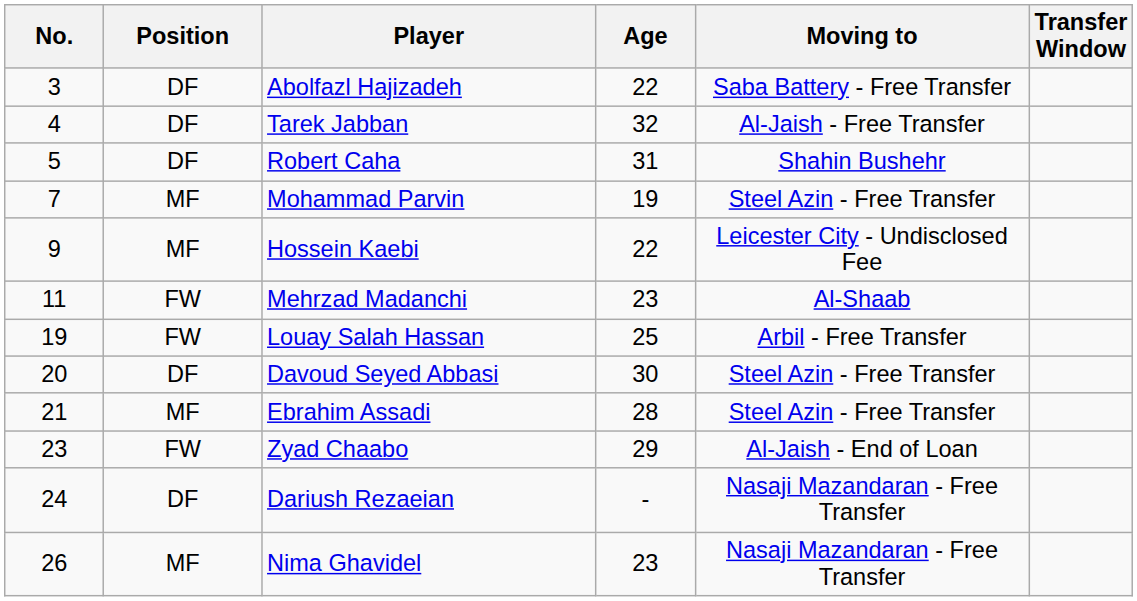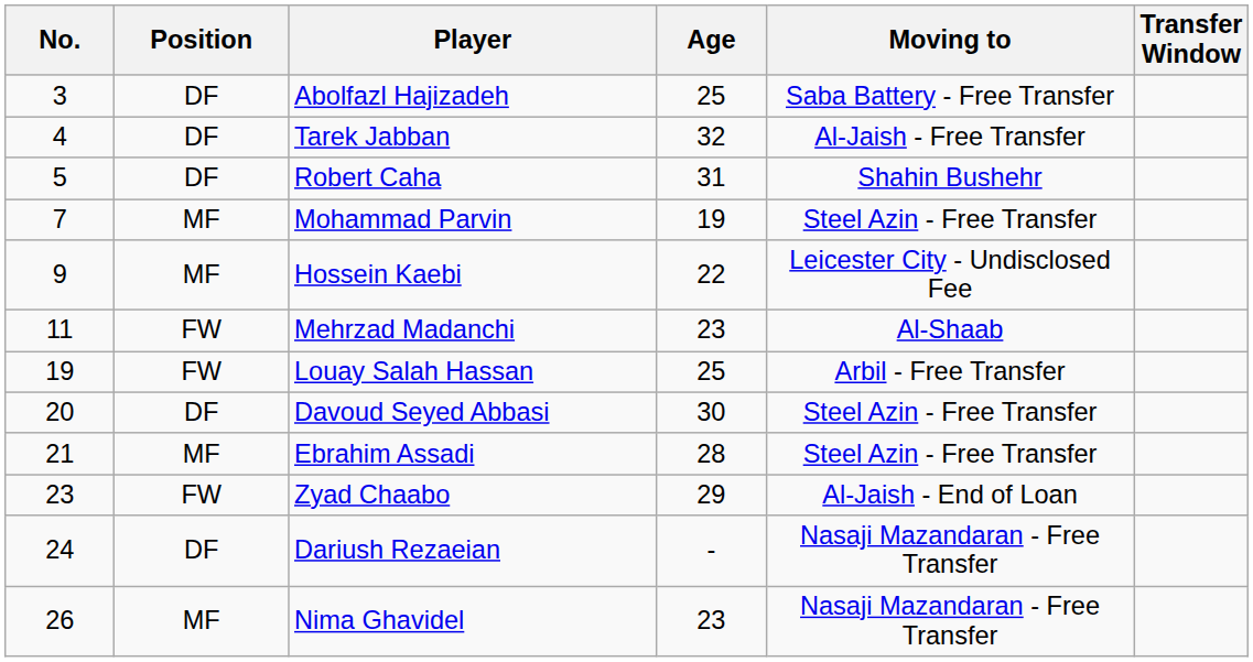Abolfazl Hajizadeh | Age: 22 -> 25
